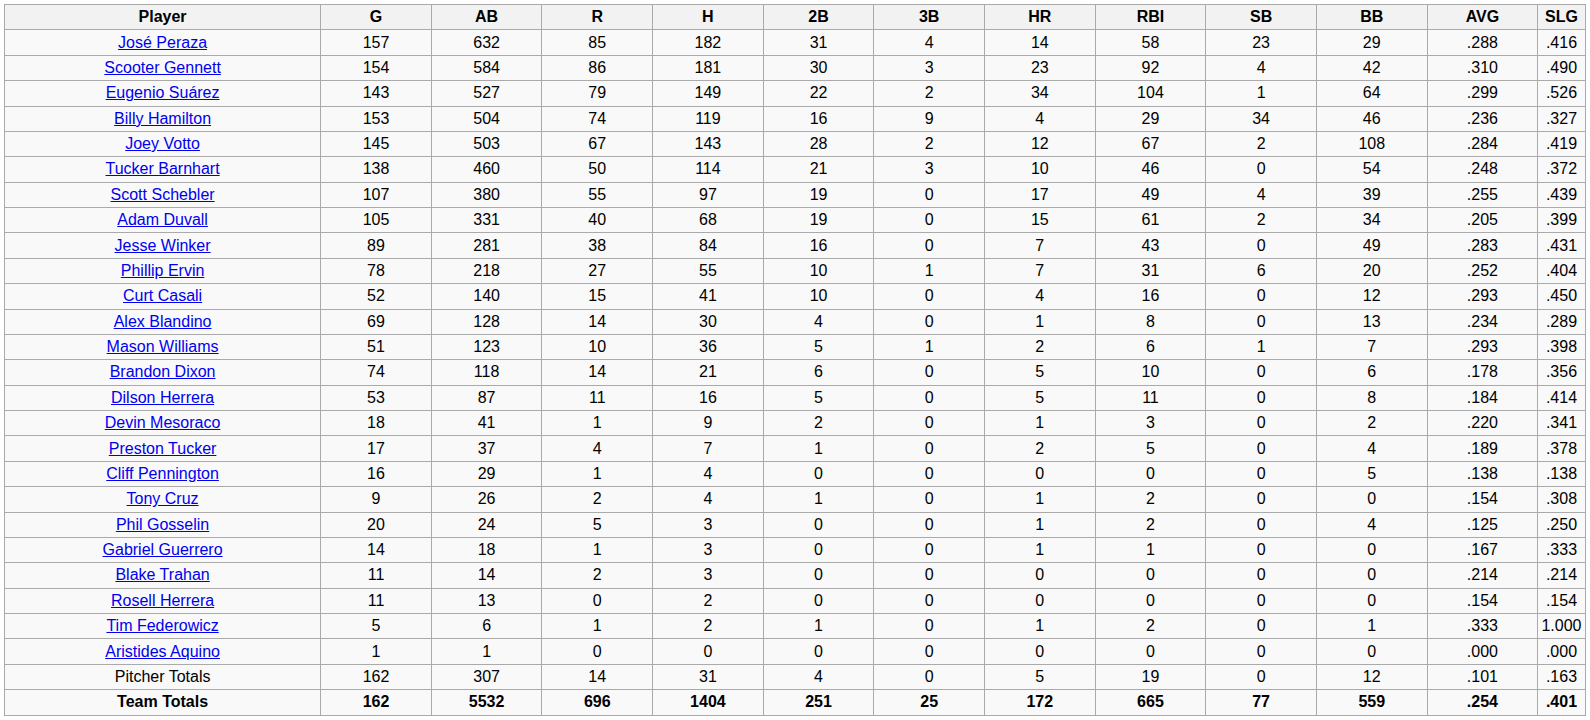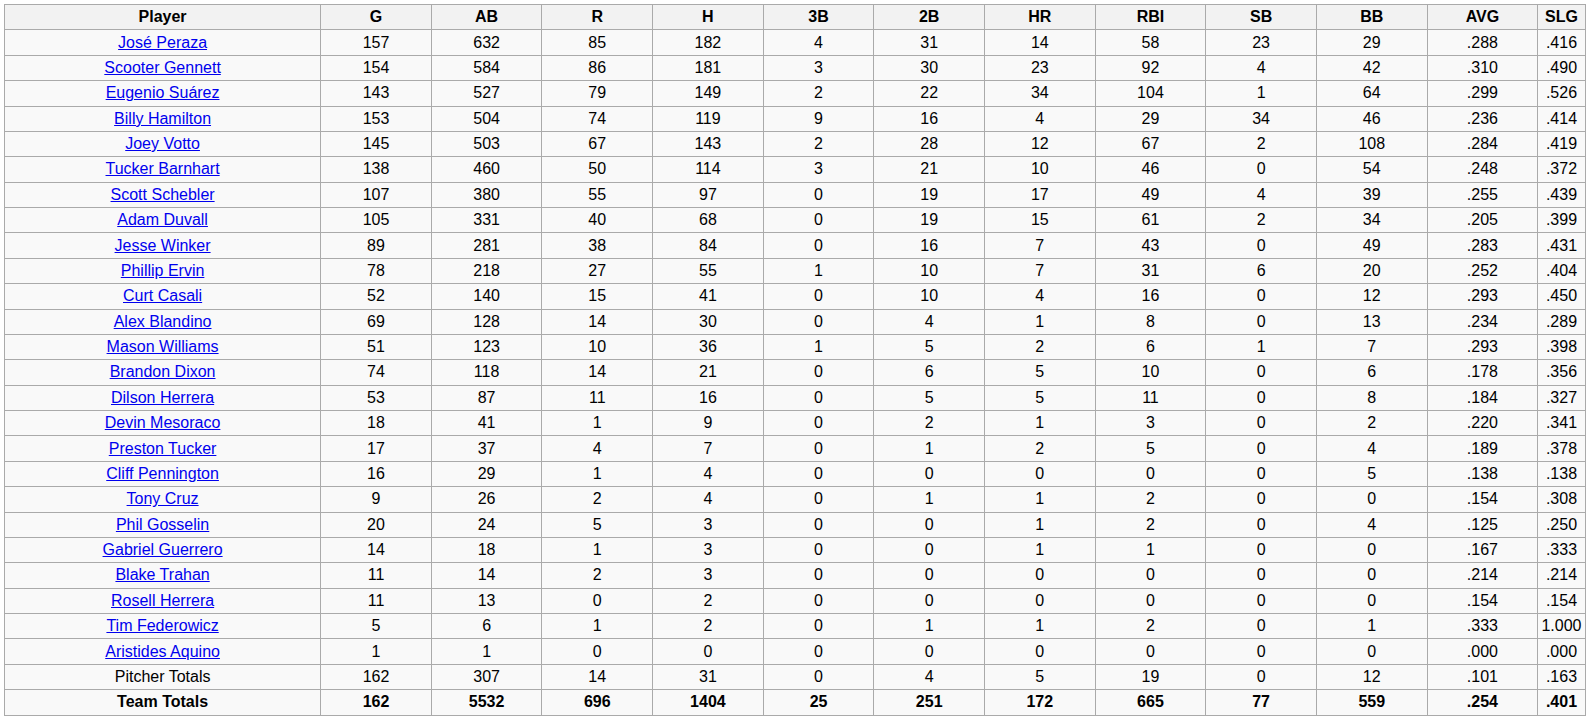columns swapped: 2B <-> 3B
Billy Hamilton | SLG: .327 -> .414
Dilson Herrera | SLG: .414 -> .327
